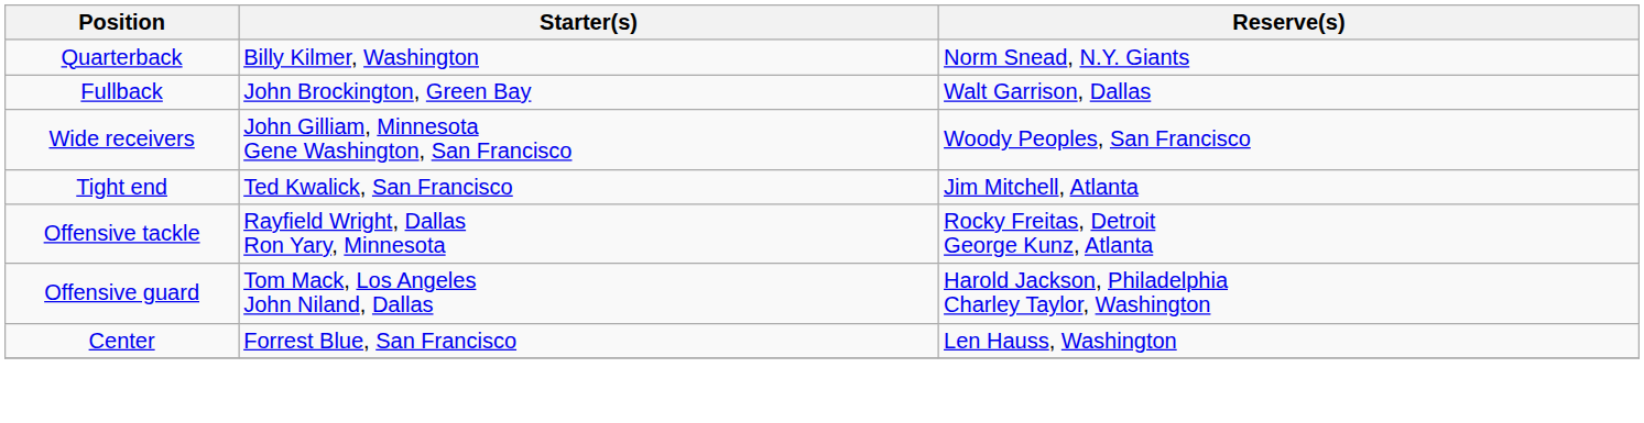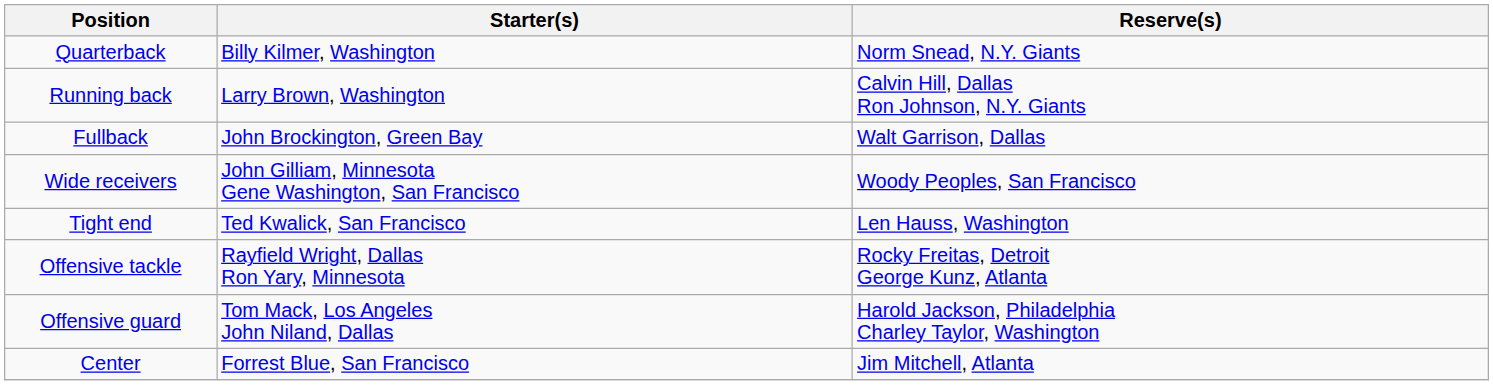+ row: Running back | Larry Brown, Washington | Calvin Hill, Dallas Ron Johnson, N.Y. Giants
Tight end | Reserve(s): Jim Mitchell, Atlanta -> Len Hauss, Washington
Center | Reserve(s): Len Hauss, Washington -> Jim Mitchell, Atlanta
